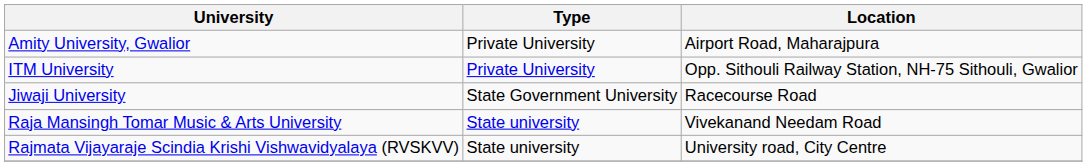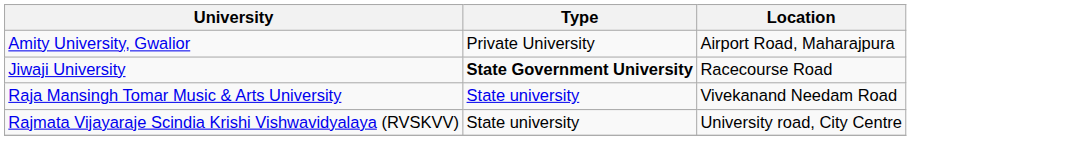- row: ITM University | Private University | Opp. Sithouli Railway Station, NH-75 Sithouli, Gwalior
Jiwaji University | Type: normal -> bold
